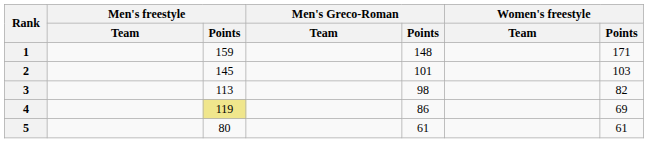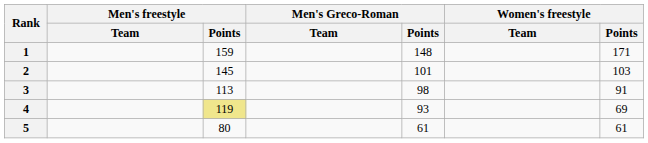3 | Women's freestyle / Points: 82 -> 91
4 | Men's Greco-Roman / Points: 86 -> 93
